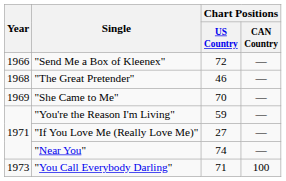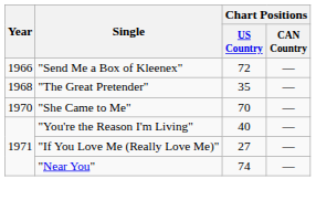"The Great Pretender" | Chart Positions / US Country: 46 -> 35
"She Came to Me" | Year: 1969 -> 1970
"You're the Reason I'm Living" | Chart Positions / US Country: 59 -> 40
- row: 1973 | "You Call Everybody Darling" | 71 | 100
